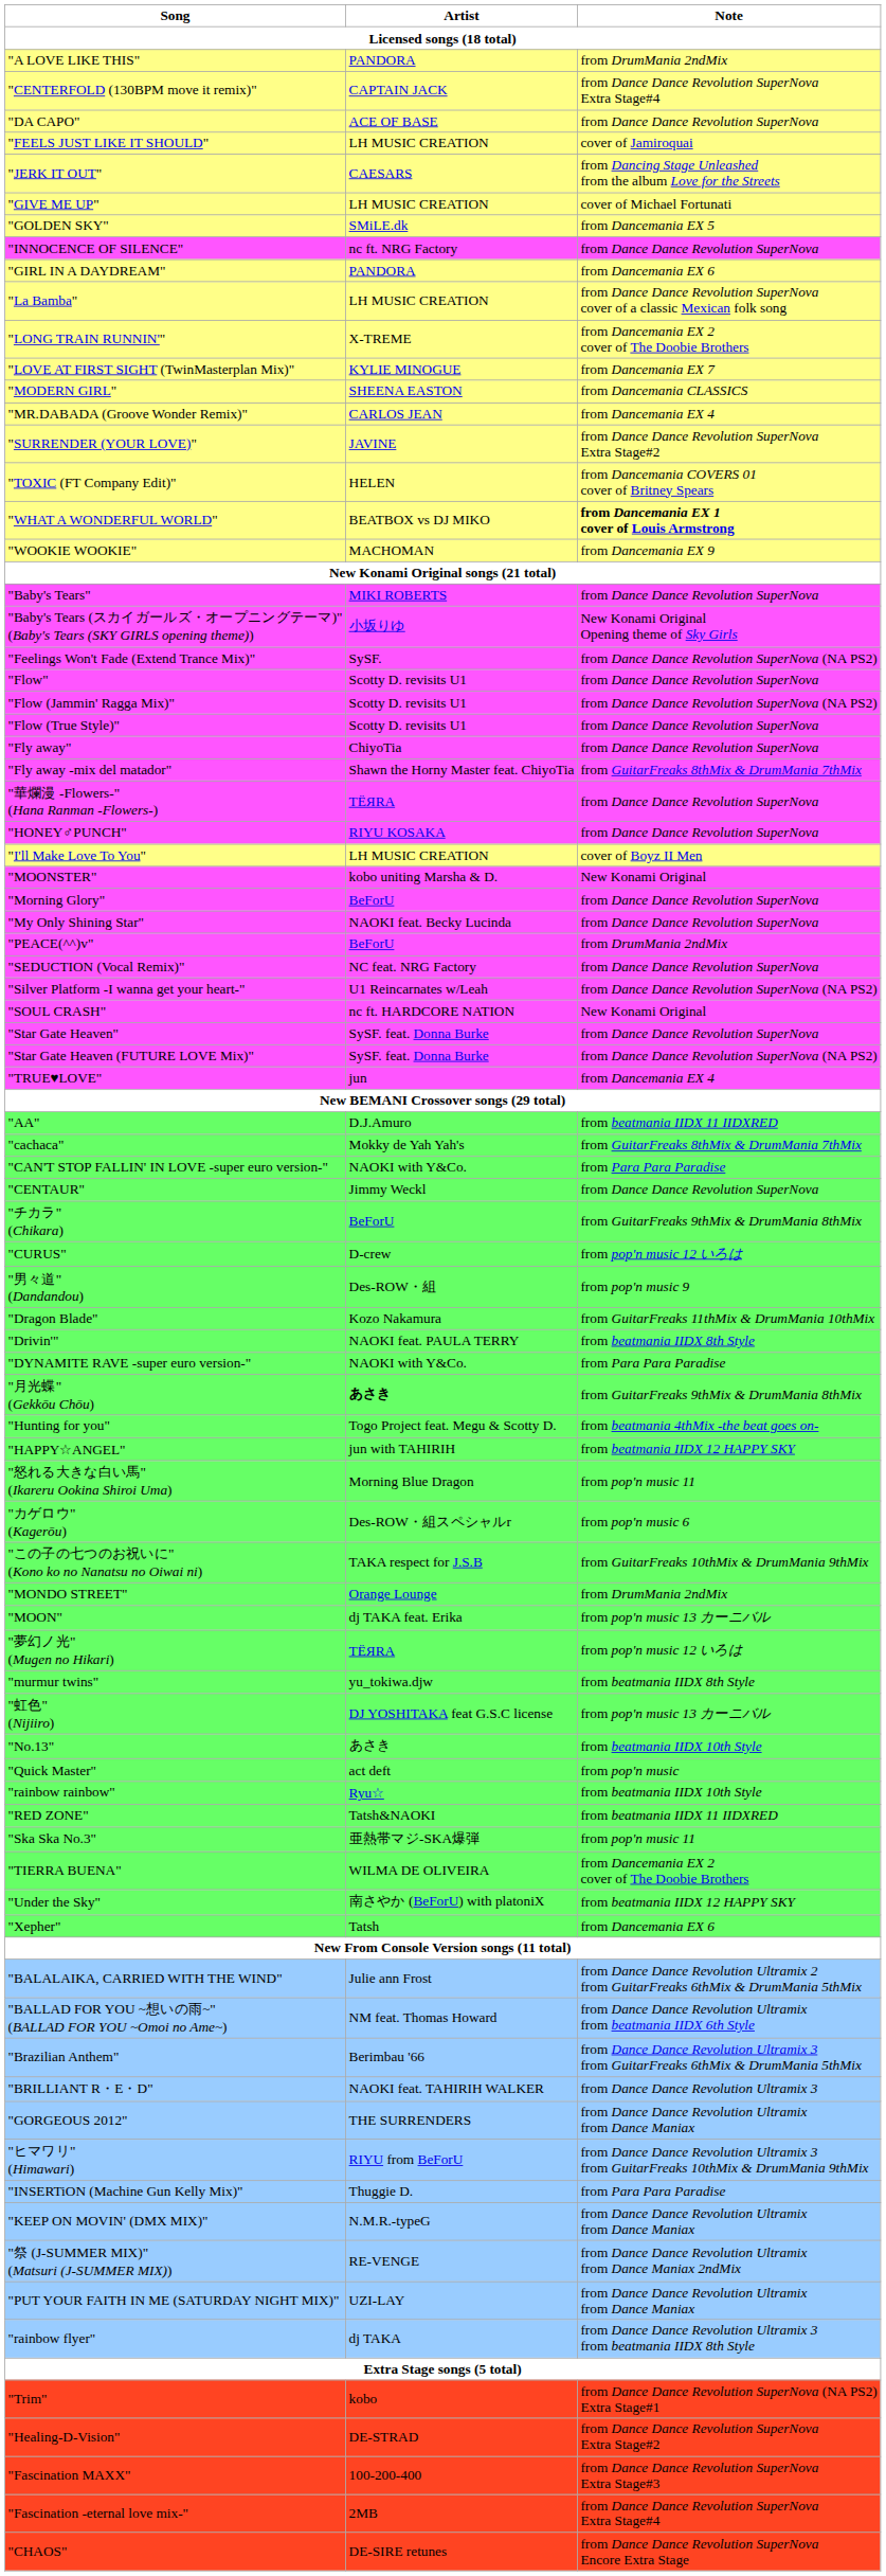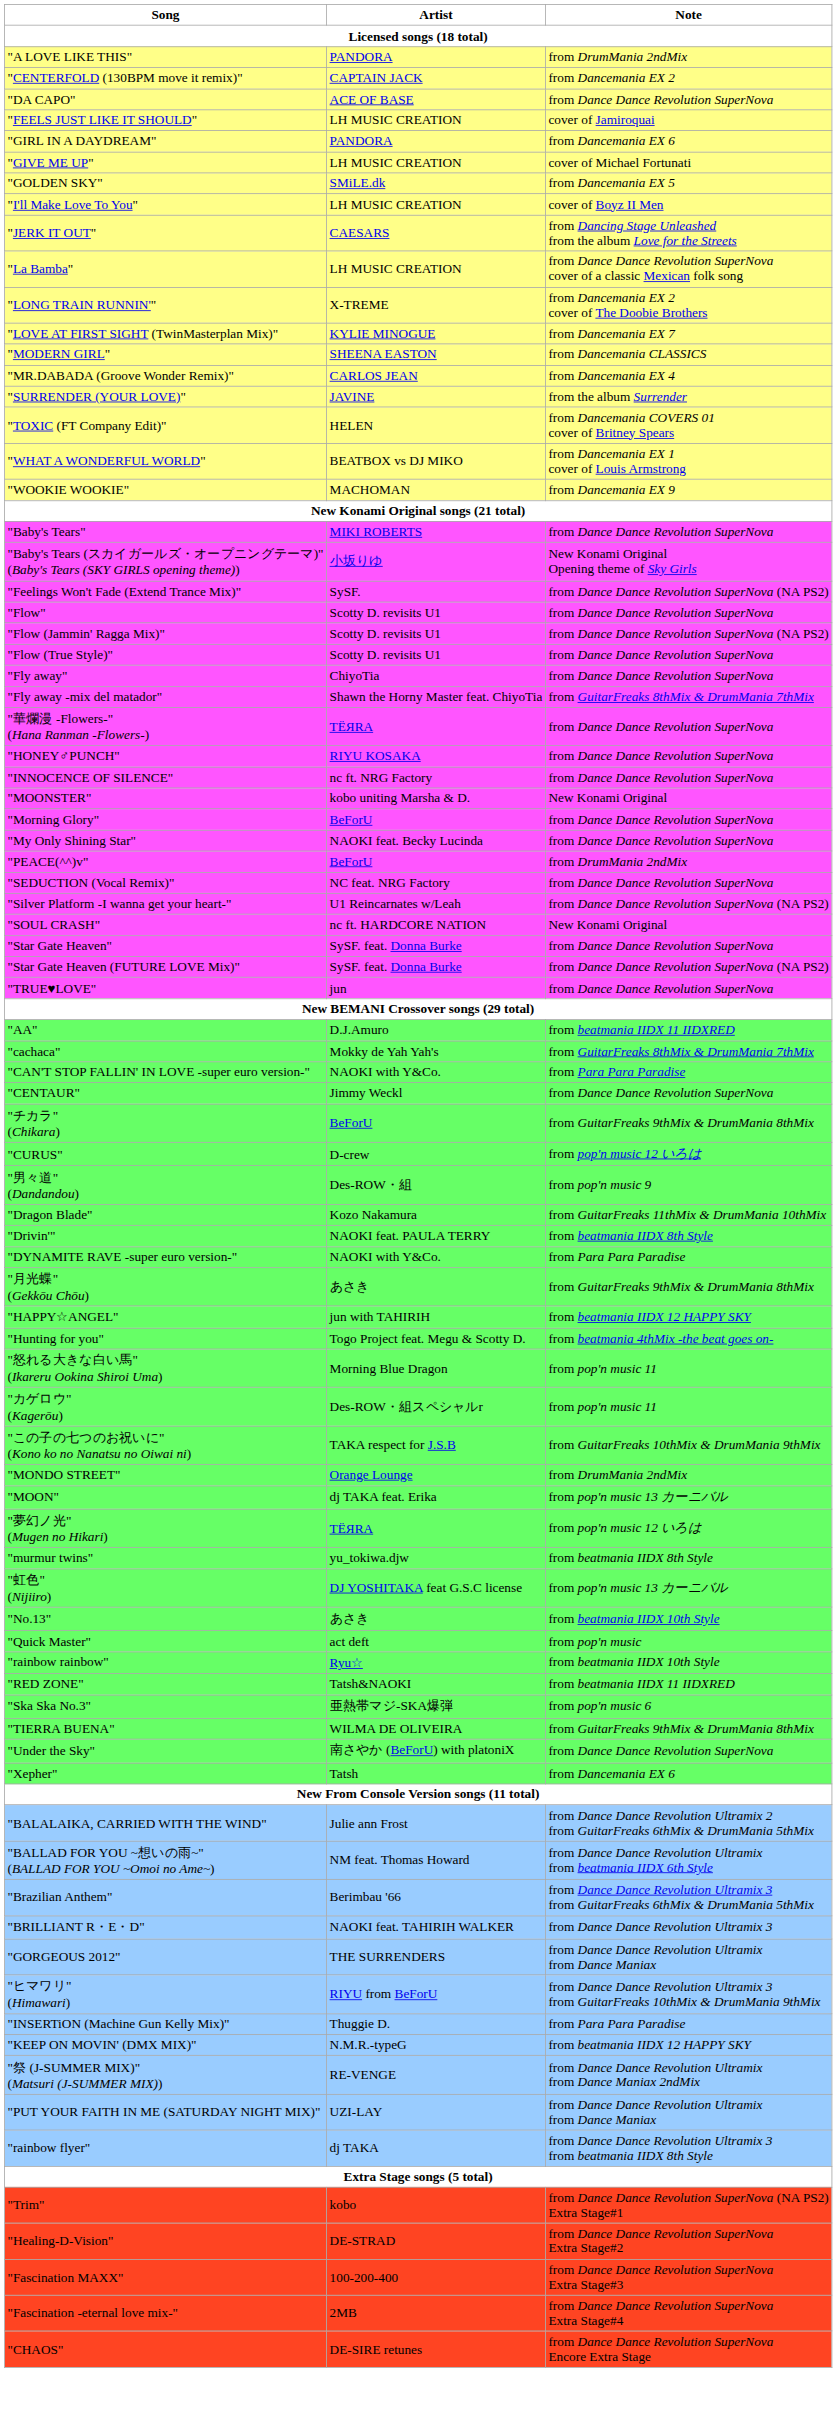"CENTERFOLD (130BPM move it remix)" | Note: from Dance Dance Revolution SuperNova Extra Stage#4 -> from Dancemania EX 2
rows swapped: "GIRL IN A DAYDREAM" <-> "JERK IT OUT"
rows swapped: "I'll Make Love To You" <-> "INNOCENCE OF SILENCE"
"SURRENDER (YOUR LOVE)" | Note: from Dance Dance Revolution SuperNova Extra Stage#2 -> from the album Surrender
"WHAT A WONDERFUL WORLD" | Note: bold -> normal
"TRUE♥LOVE" | Note: from Dancemania EX 4 -> from Dance Dance Revolution SuperNova
"月光蝶" (Gekkōu Chōu) | Artist: bold -> normal
rows swapped: "HAPPY☆ANGEL" <-> "Hunting for you"
"カゲロウ" (Kagerōu) | Note: from pop'n music 6 -> from pop'n music 11
"Ska Ska No.3" | Note: from pop'n music 11 -> from pop'n music 6
"TIERRA BUENA" | Note: from Dancemania EX 2 cover of The Doobie Brothers -> from GuitarFreaks 9thMix & DrumMania 8thMix
"Under the Sky" | Note: from beatmania IIDX 12 HAPPY SKY -> from Dance Dance Revolution SuperNova
"KEEP ON MOVIN' (DMX MIX)" | Note: from Dance Dance Revolution Ultramix from Dance Maniax -> from beatmania IIDX 12 HAPPY SKY
